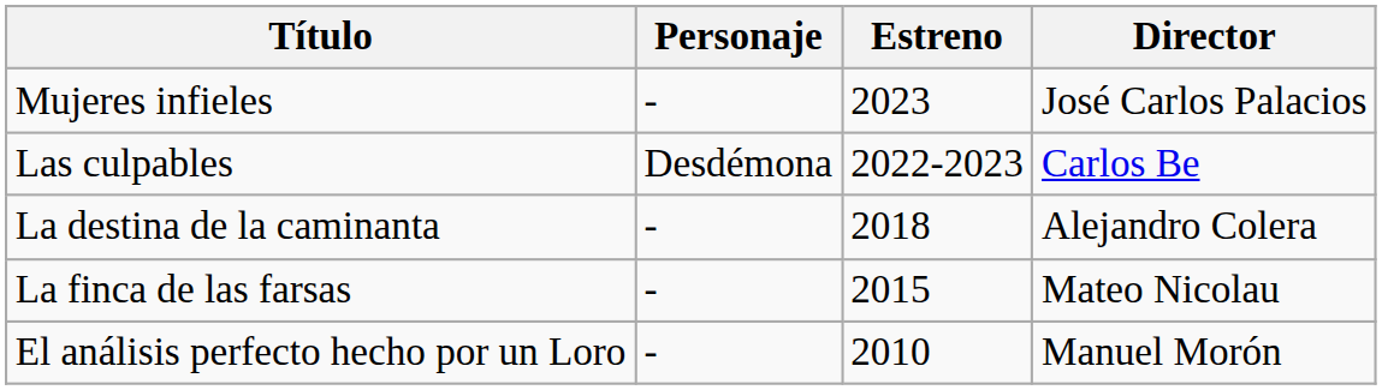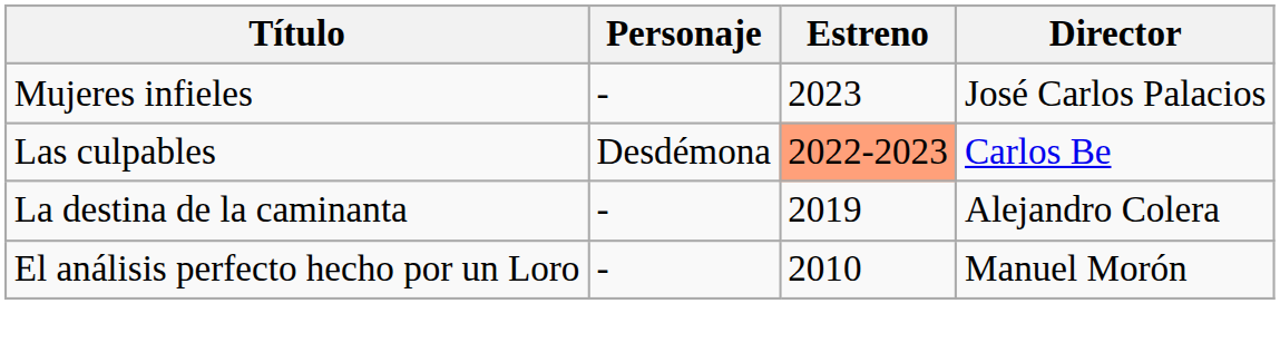Las culpables | Estreno: no background -> lightsalmon background
La destina de la caminanta | Estreno: 2018 -> 2019
- row: La finca de las farsas | - | 2015 | Mateo Nicolau
